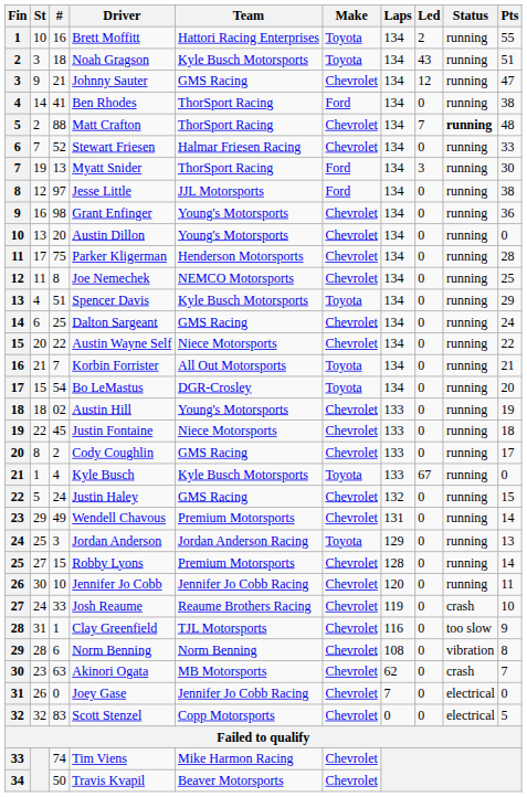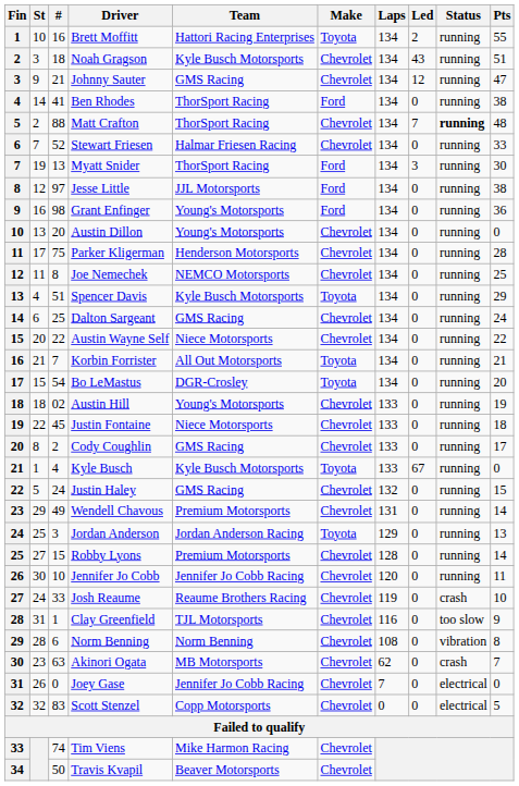Noah Gragson | Make: Toyota -> Chevrolet
Grant Enfinger | Make: Chevrolet -> Ford
